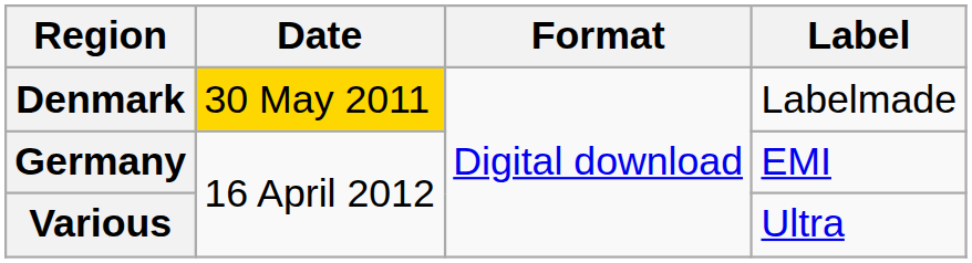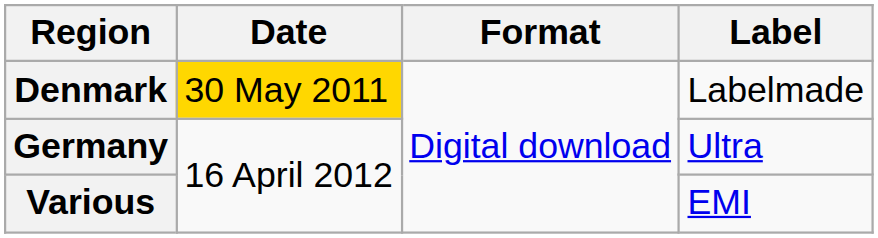Germany | Label: EMI -> Ultra
Various | Label: Ultra -> EMI
